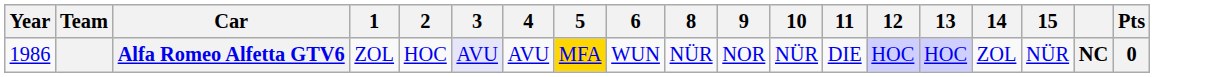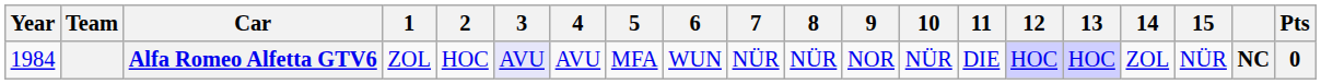+ column: 7 | NÜR
Alfa Romeo Alfetta GTV6 | Year: 1986 -> 1984
Alfa Romeo Alfetta GTV6 | 5: gold background -> no background
